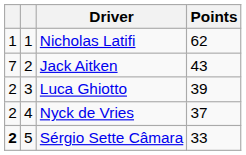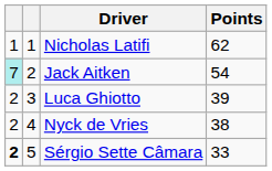Jack Aitken | column 1: no background -> paleturquoise background
Jack Aitken | Points: 43 -> 54
Nyck de Vries | Points: 37 -> 38
